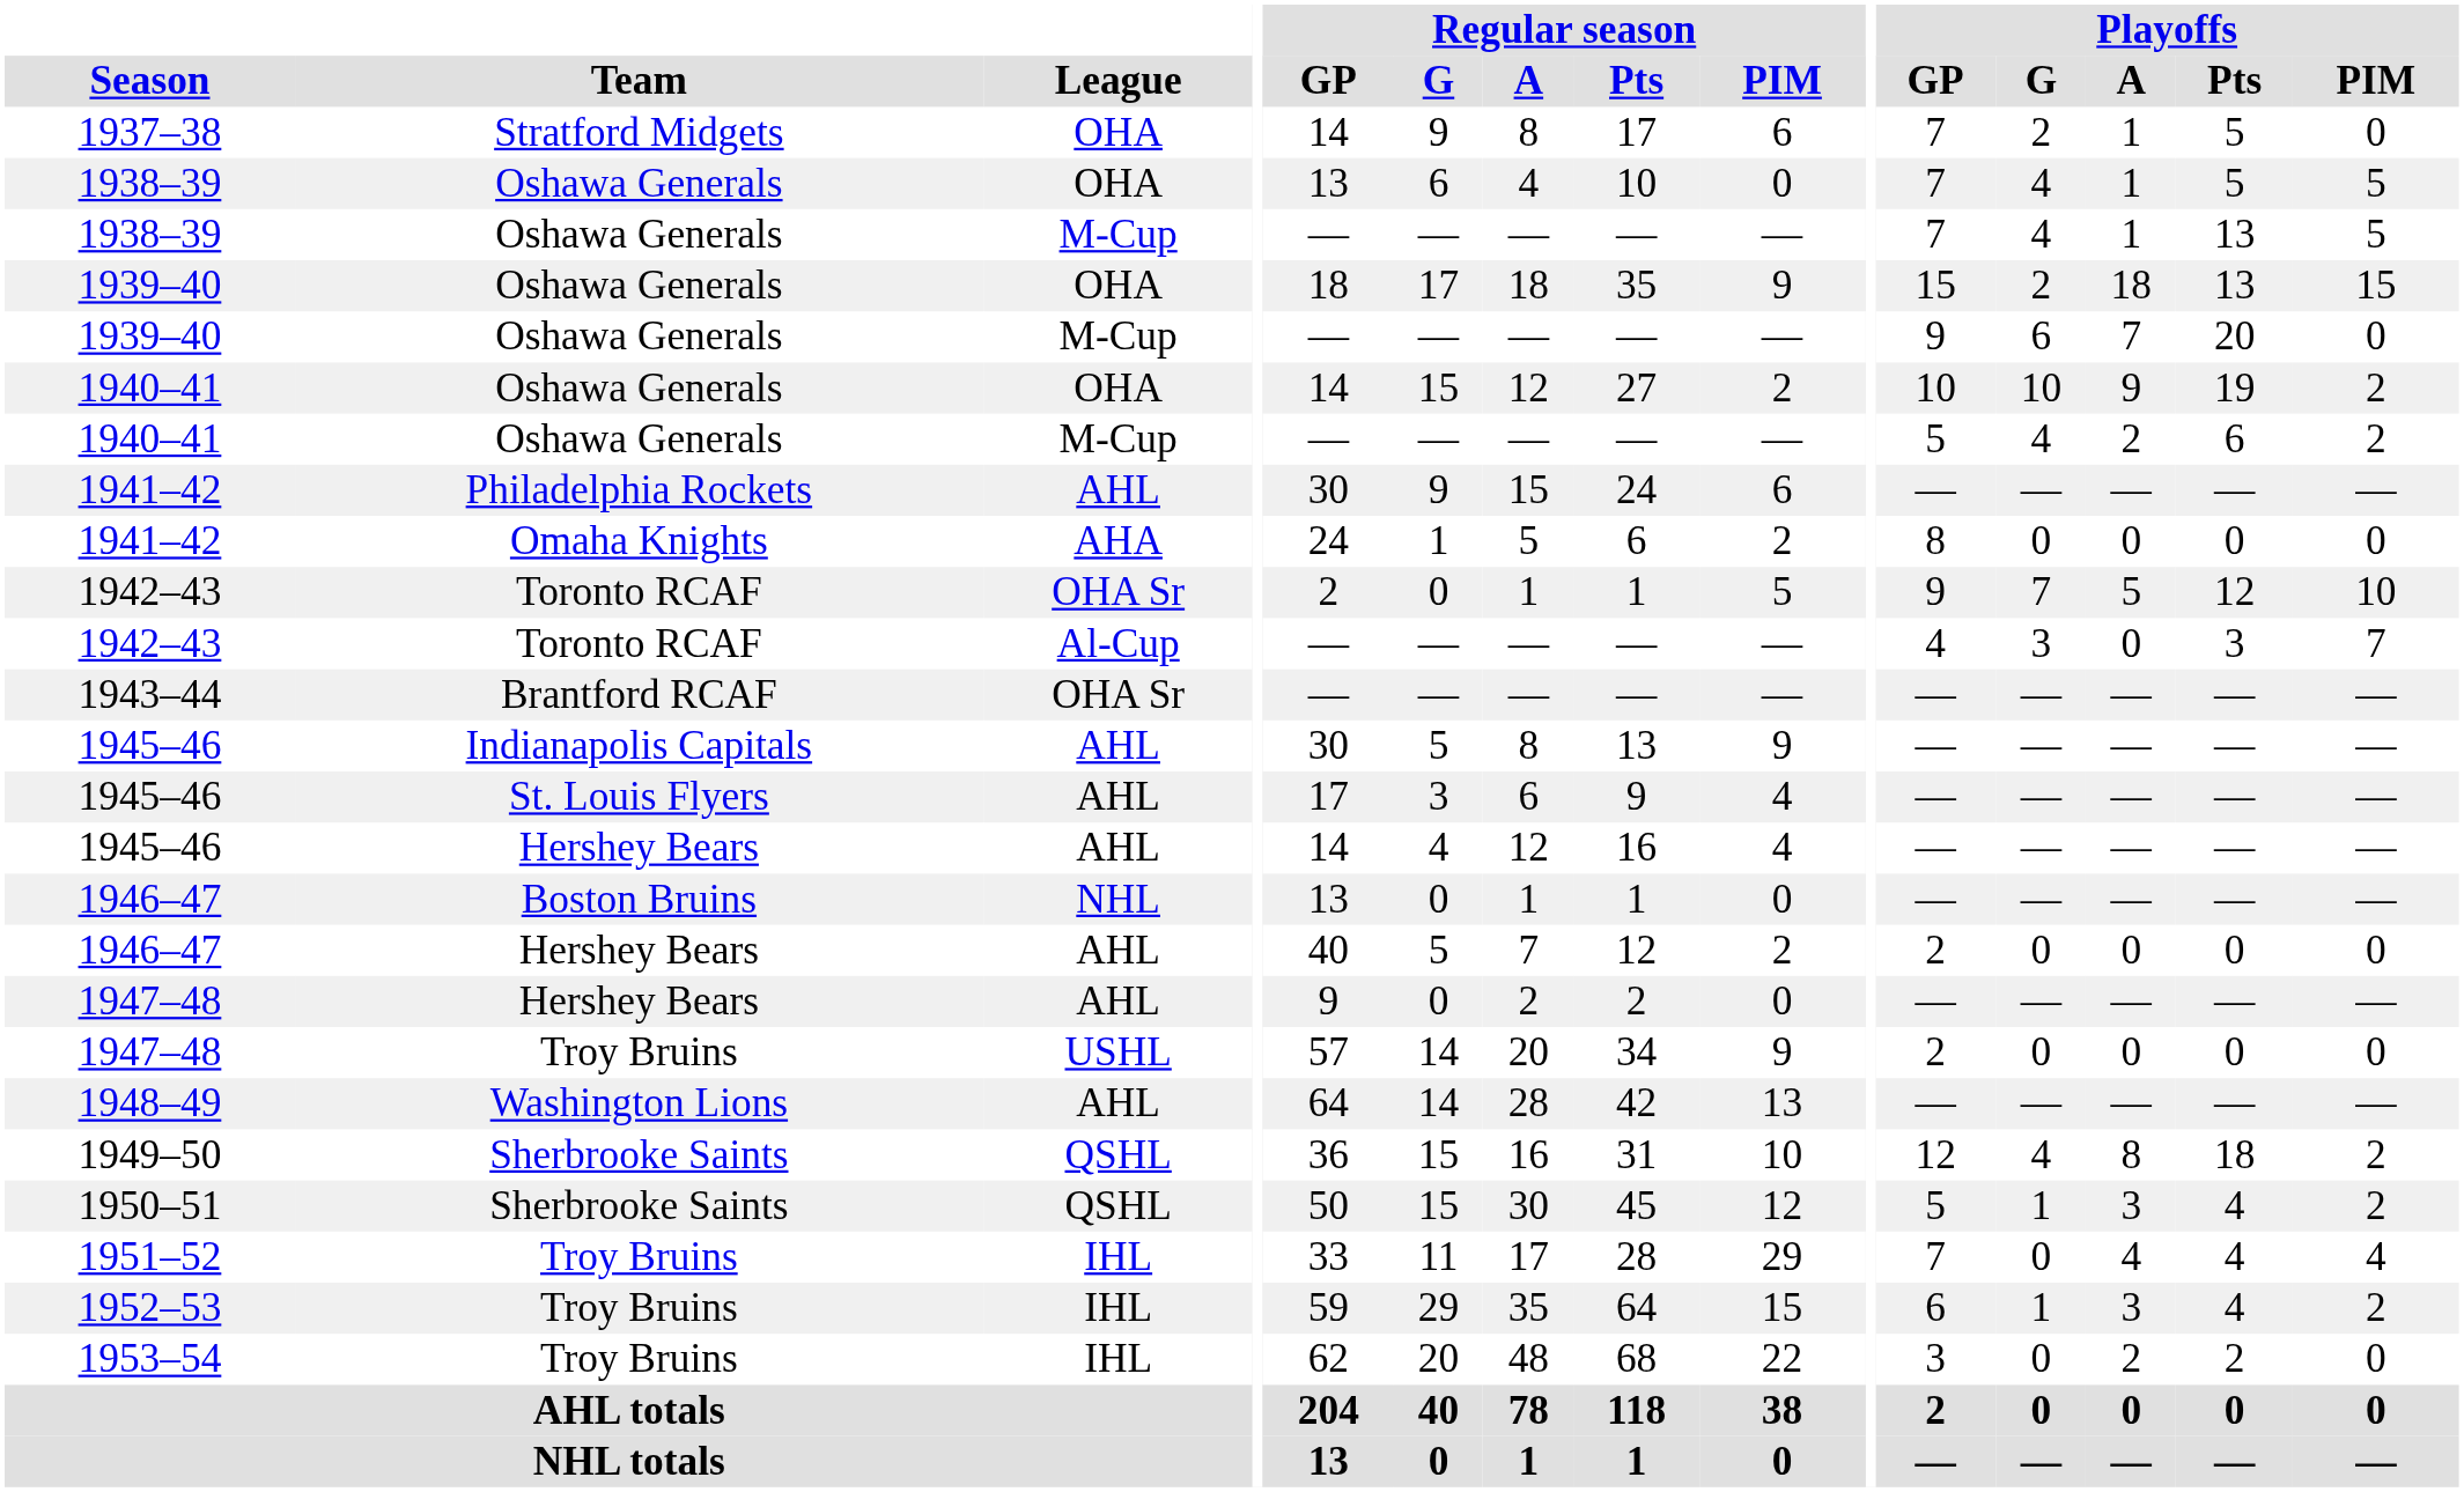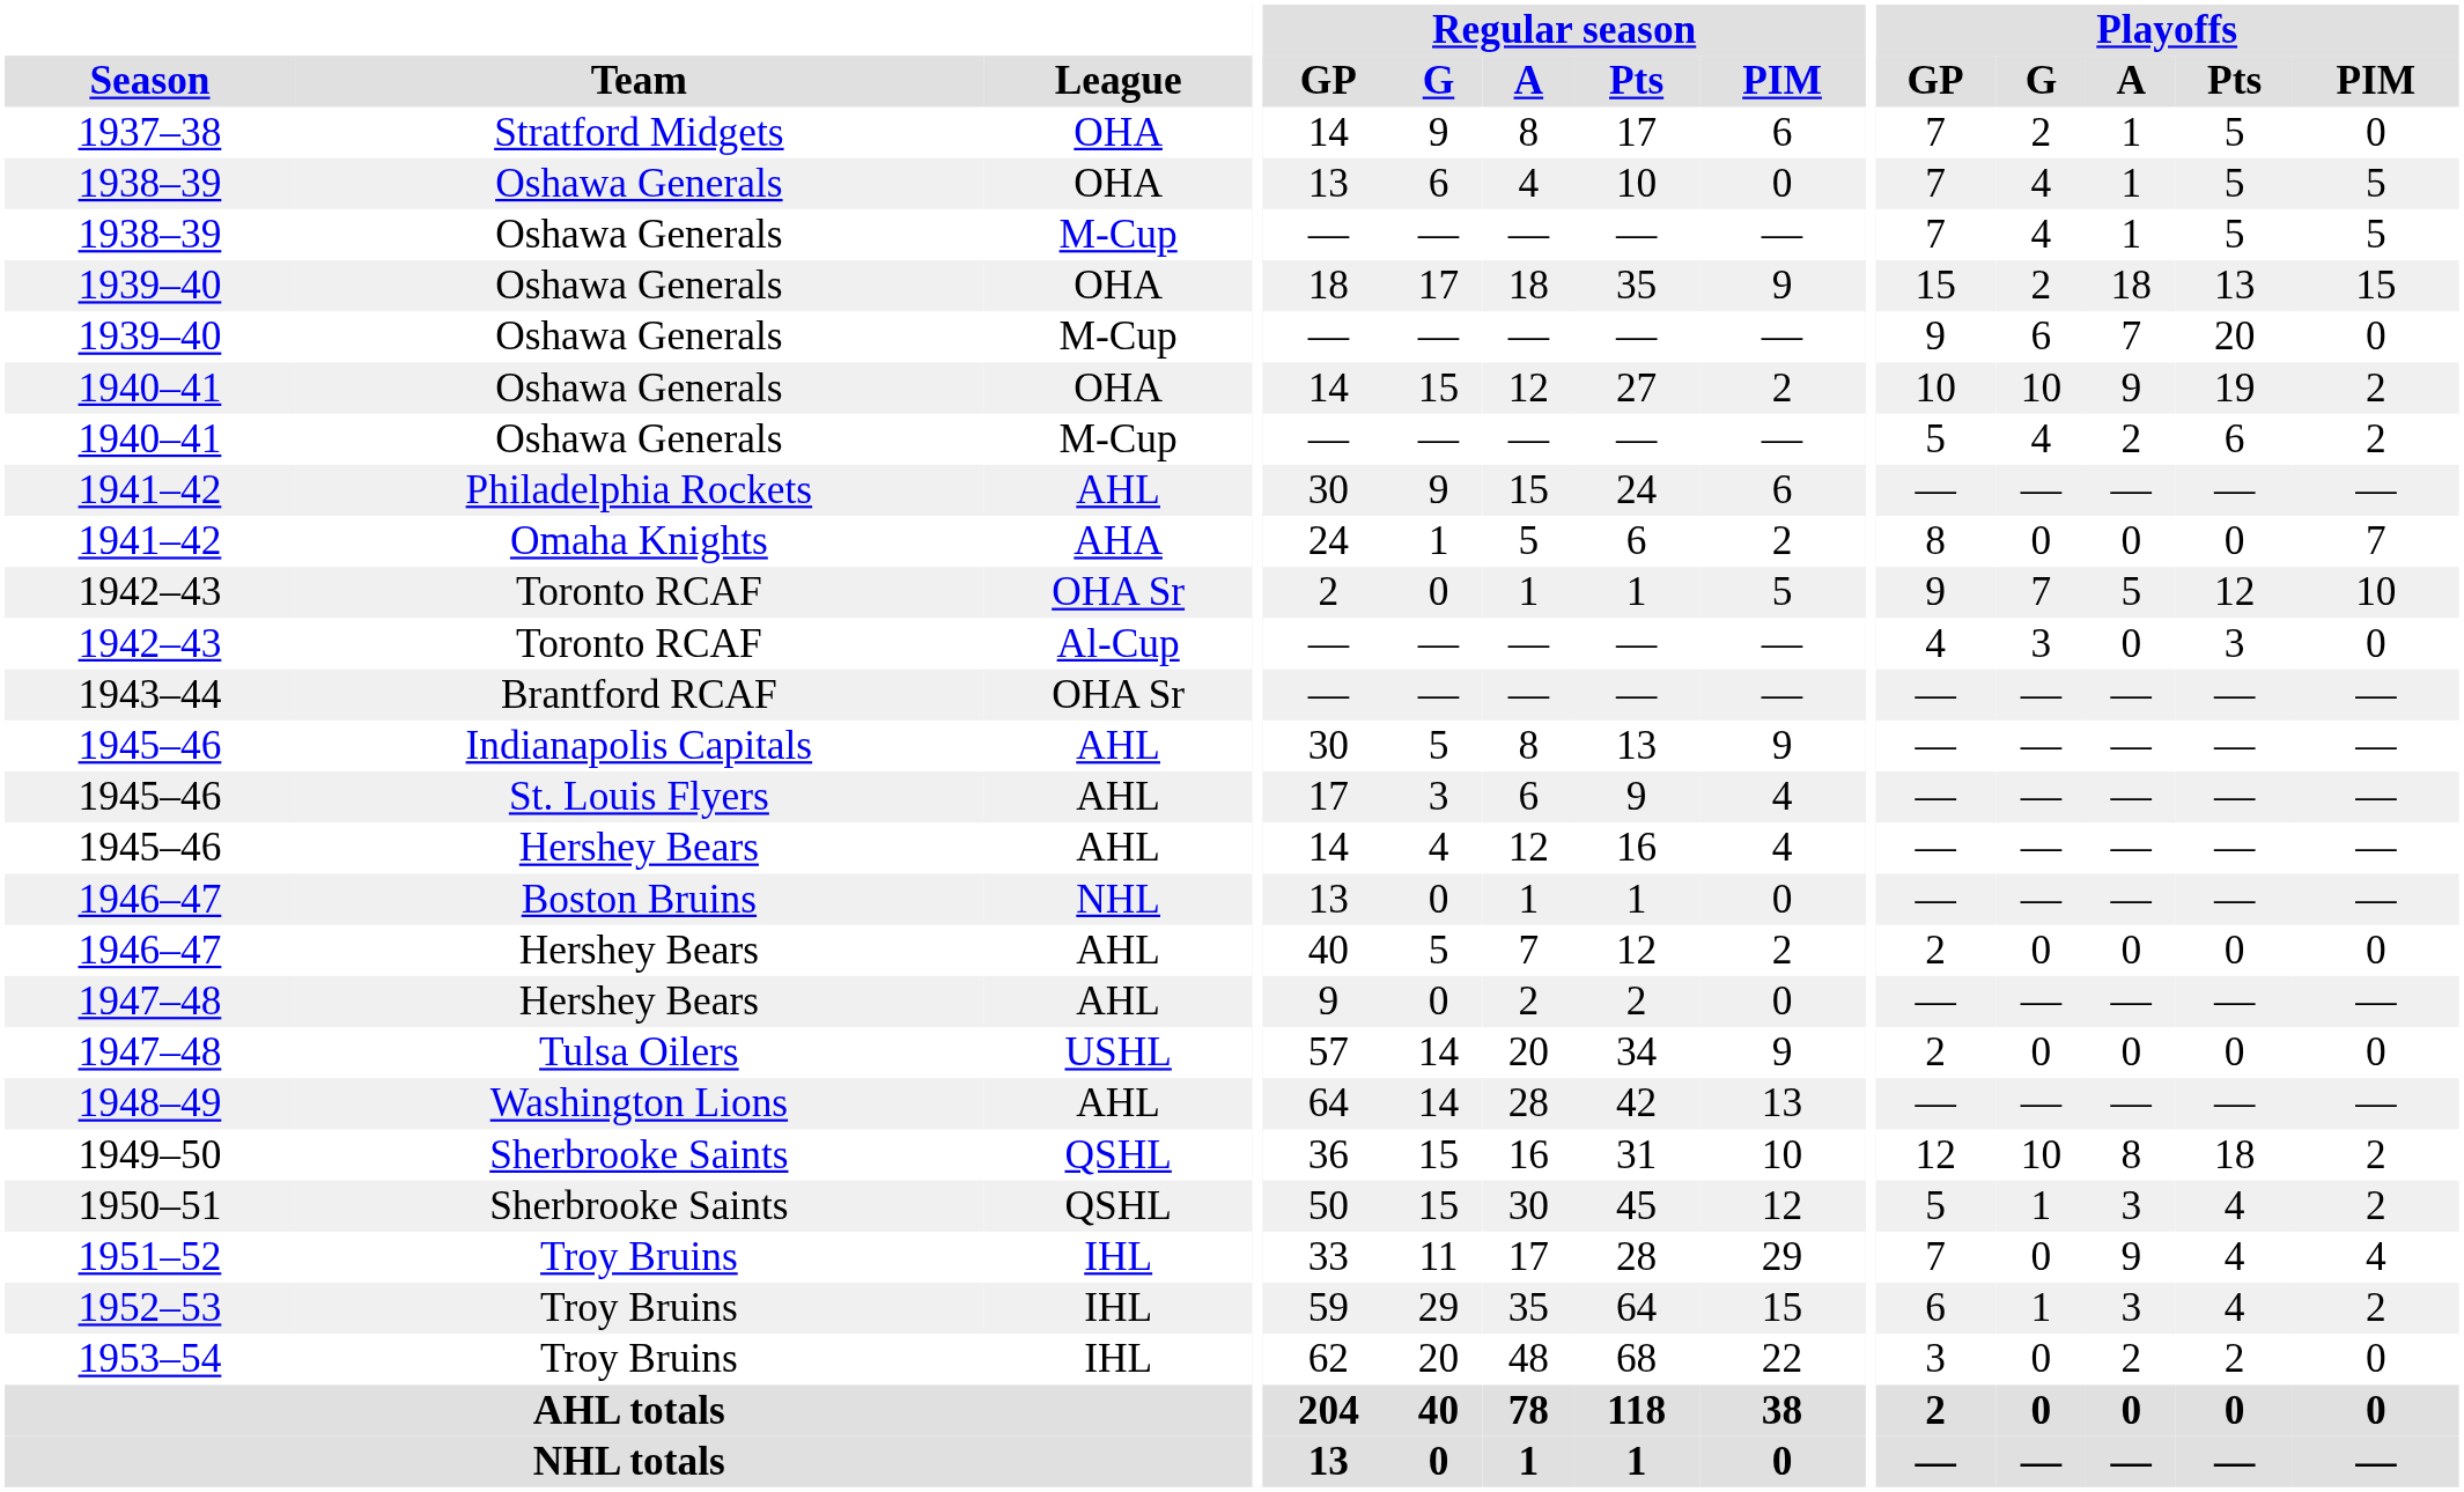1938–39 / M-Cup | Playoffs / Pts: 13 -> 5
1941–42 / AHA | Playoffs / PIM: 0 -> 7
1942–43 / Al-Cup | Playoffs / PIM: 7 -> 0
1947–48 / USHL | Team: Troy Bruins -> Tulsa Oilers
1949–50 | Playoffs / G: 4 -> 10
1951–52 | Playoffs / A: 4 -> 9
